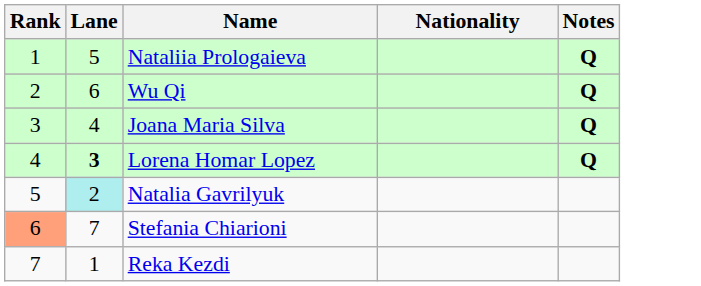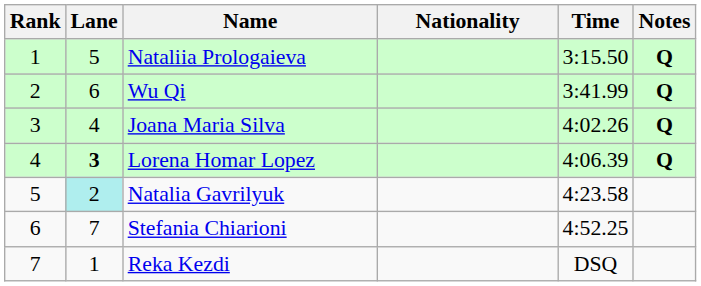+ column: Time | 3:15.50 | 3:41.99 | 4:02.26 | 4:06.39 | 4:23.58 | 4:52.25 | DSQ
Stefania Chiarioni | Rank: lightsalmon background -> no background
